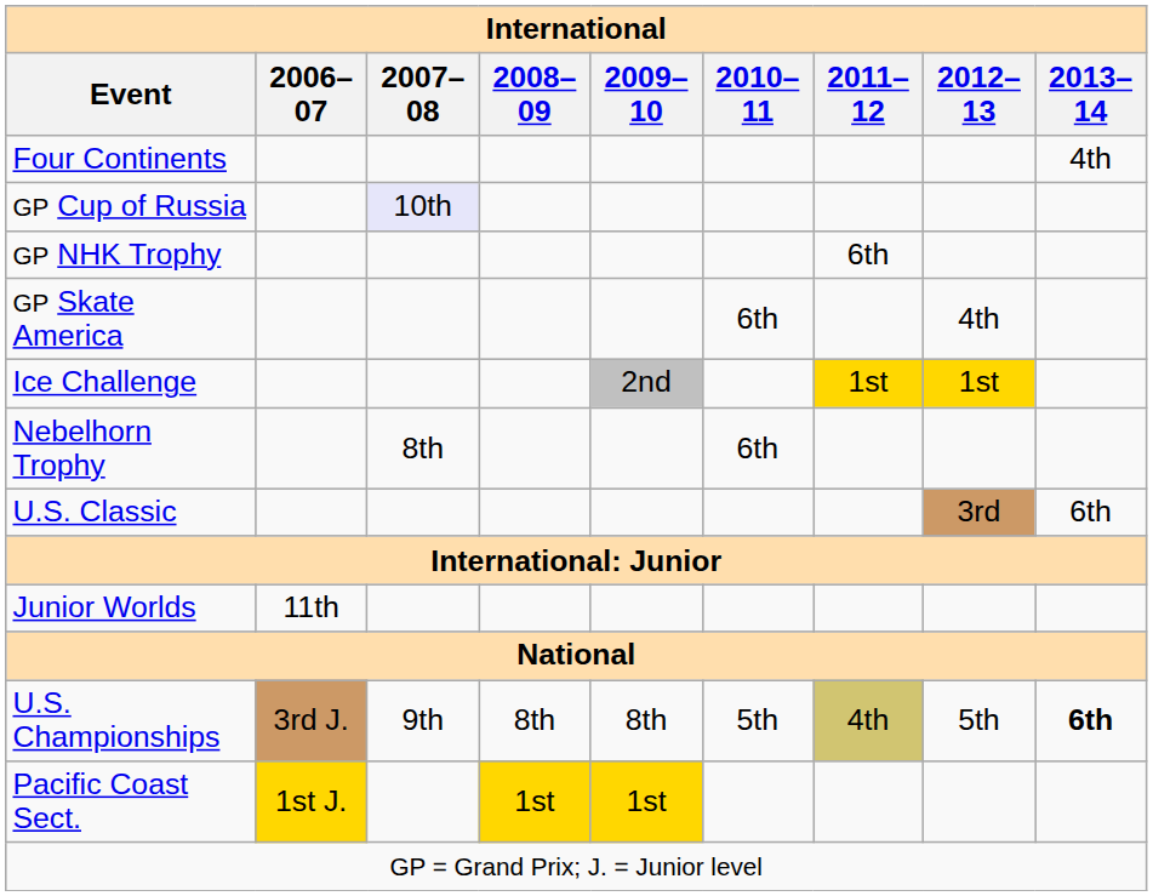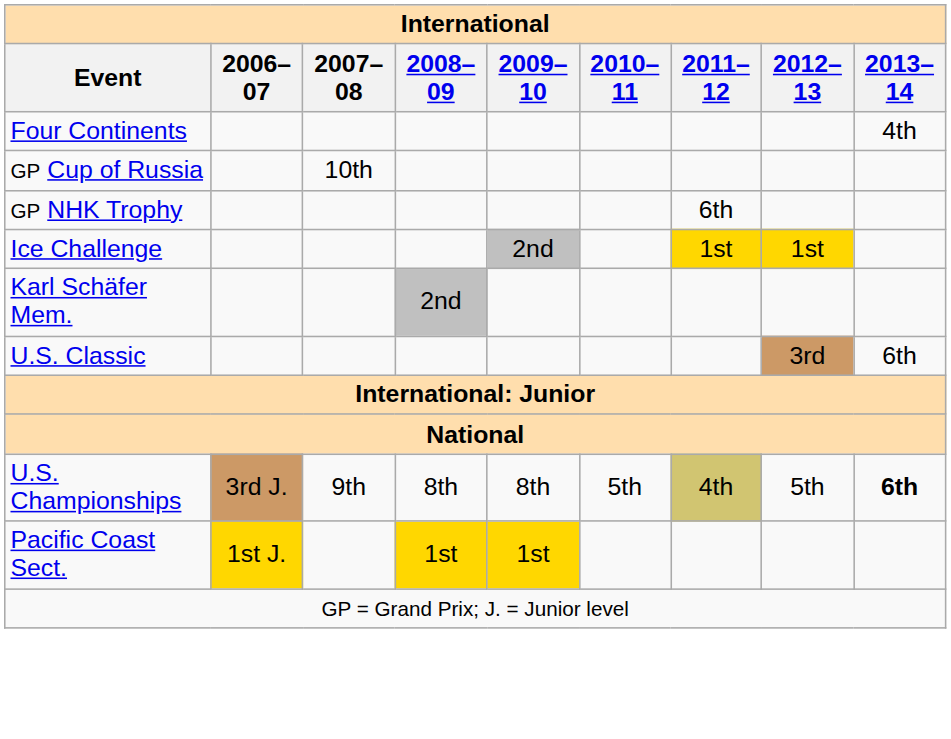GP Cup of Russia | 2007–08: lavender background -> no background
- row: GP Skate America | 6th | 4th
+ row: Karl Schäfer Mem. | 2nd
- row: Nebelhorn Trophy | 8th | 6th
- row: Junior Worlds | 11th
